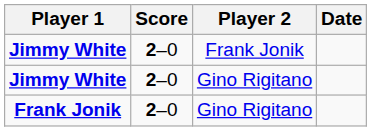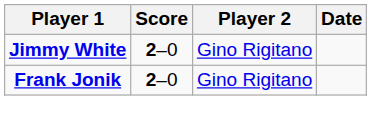- row: Jimmy White | 2–0 | Frank Jonik
